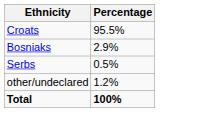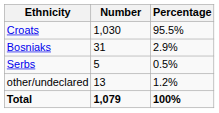+ column: Number | 1,030 | 31 | 5 | 13 | 1,079
